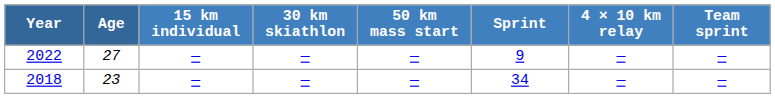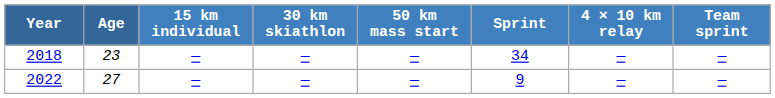rows swapped: 2018 <-> 2022
